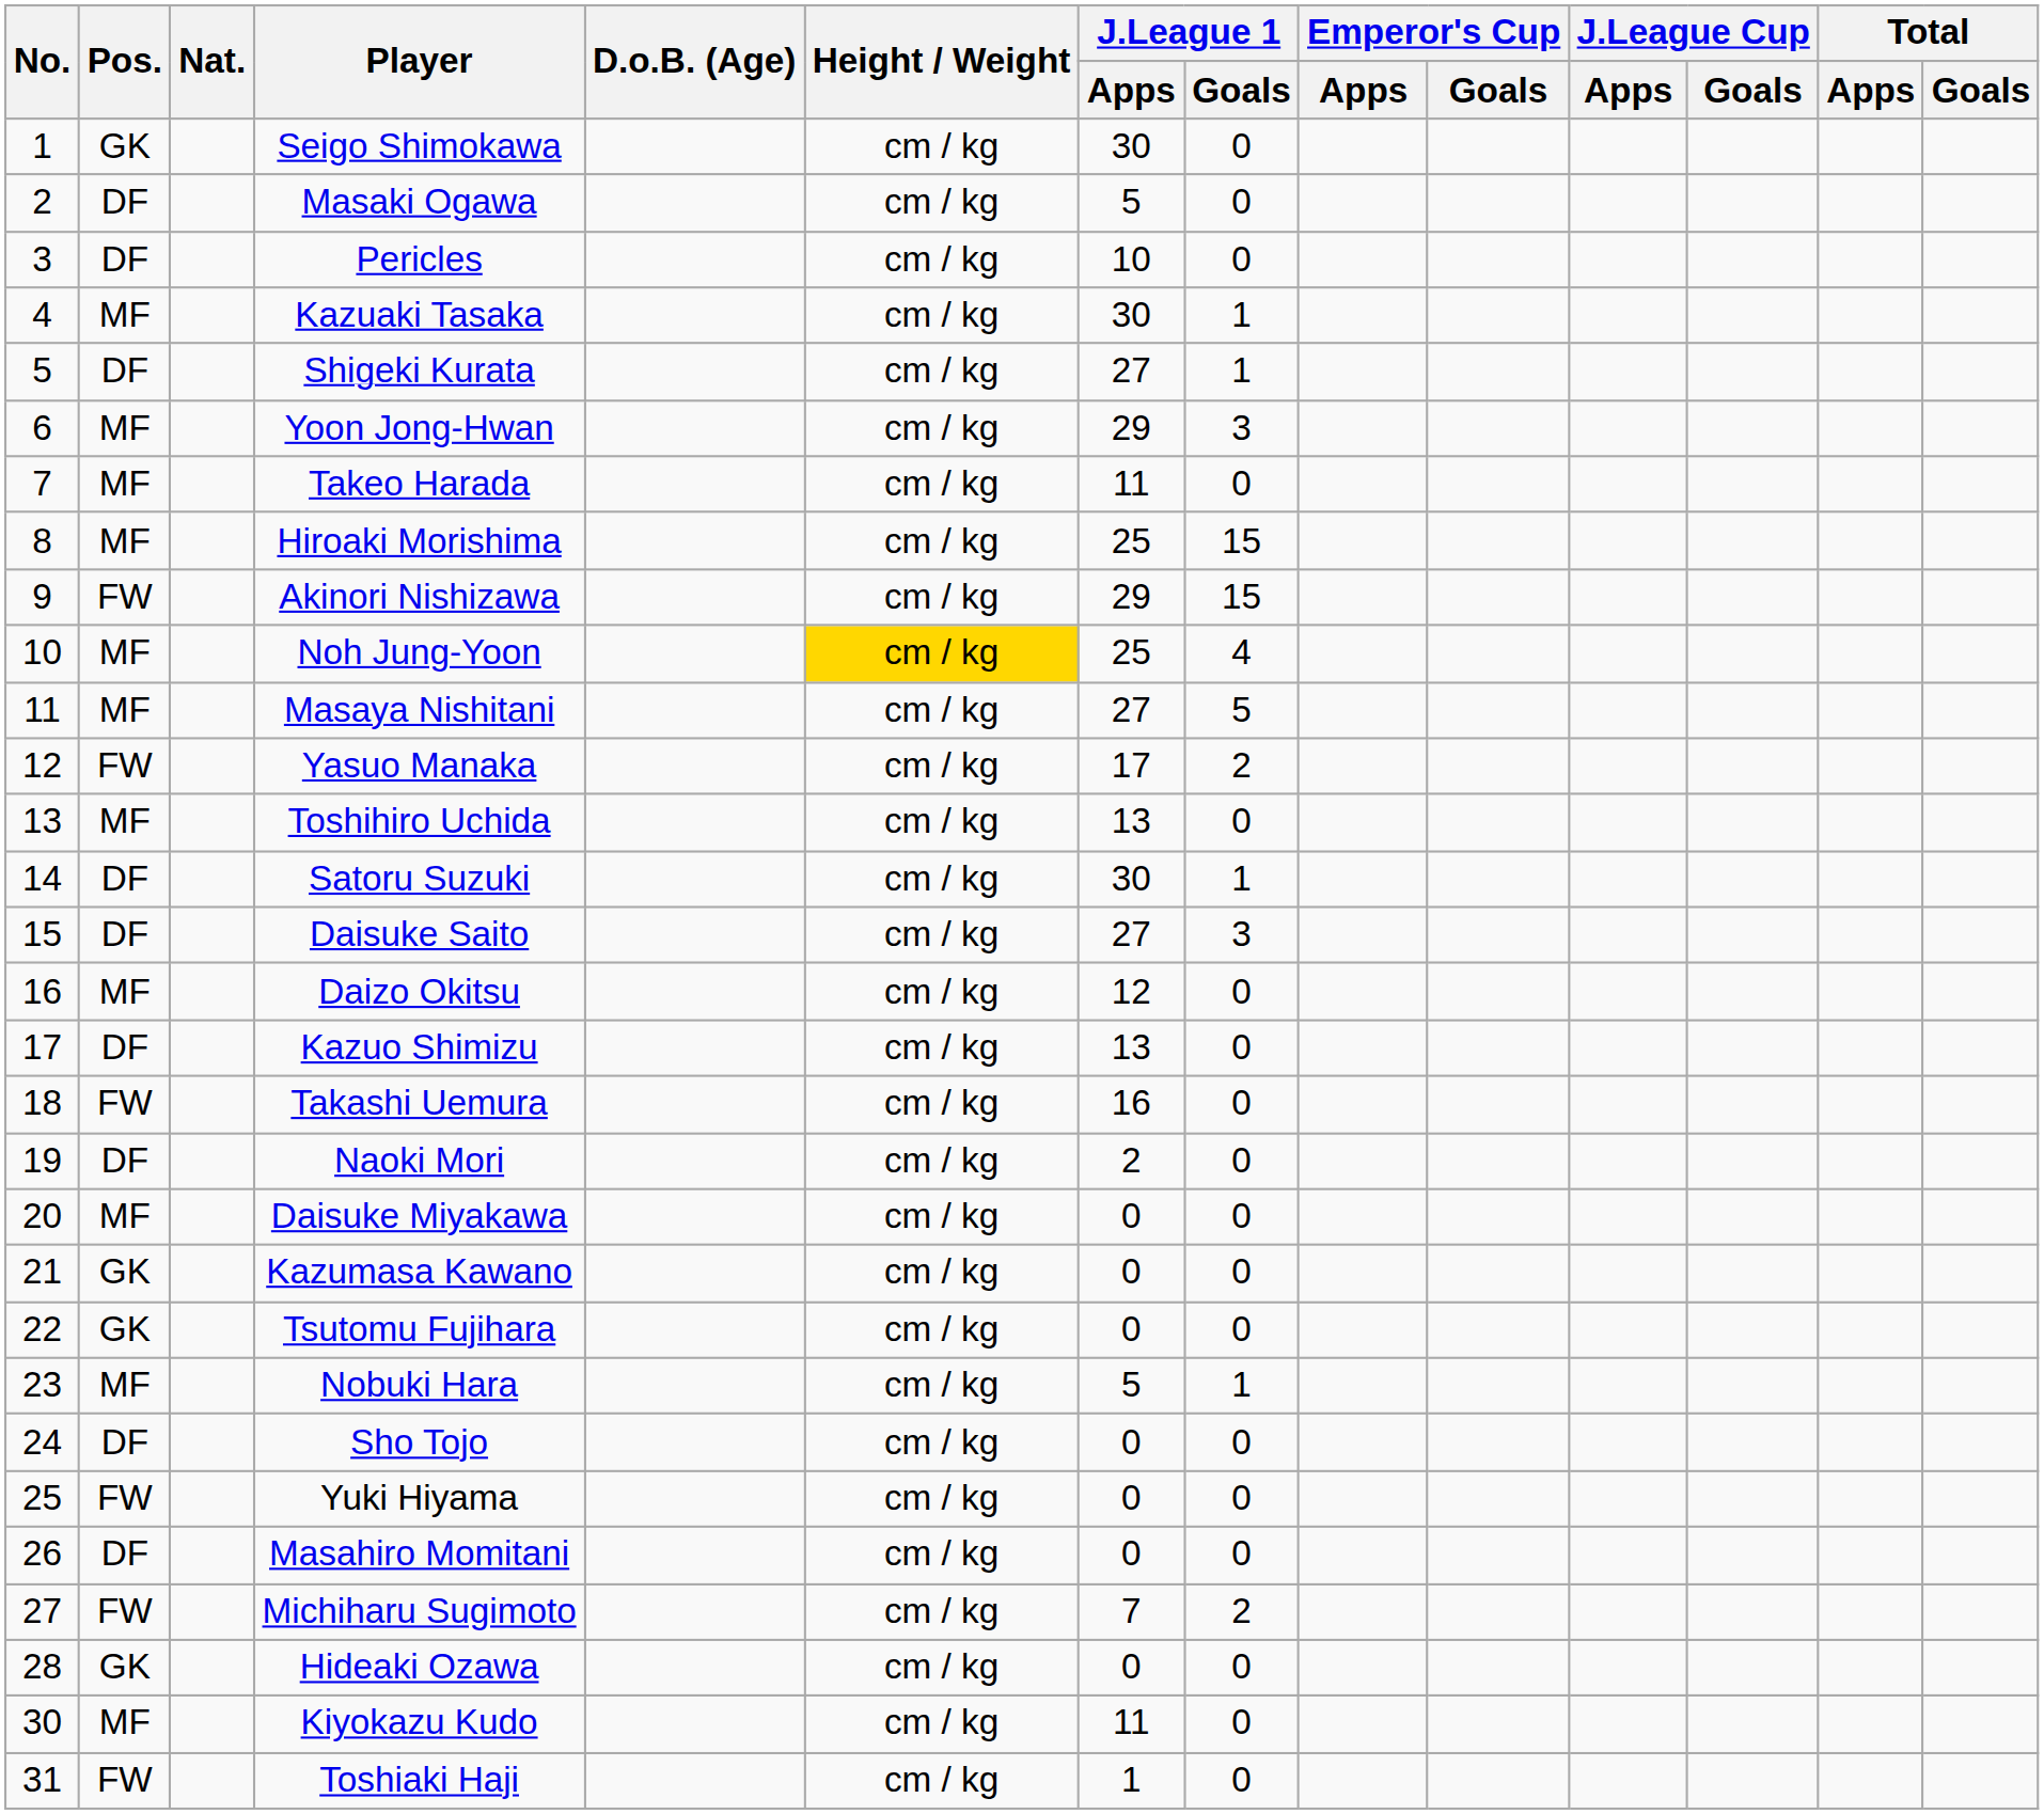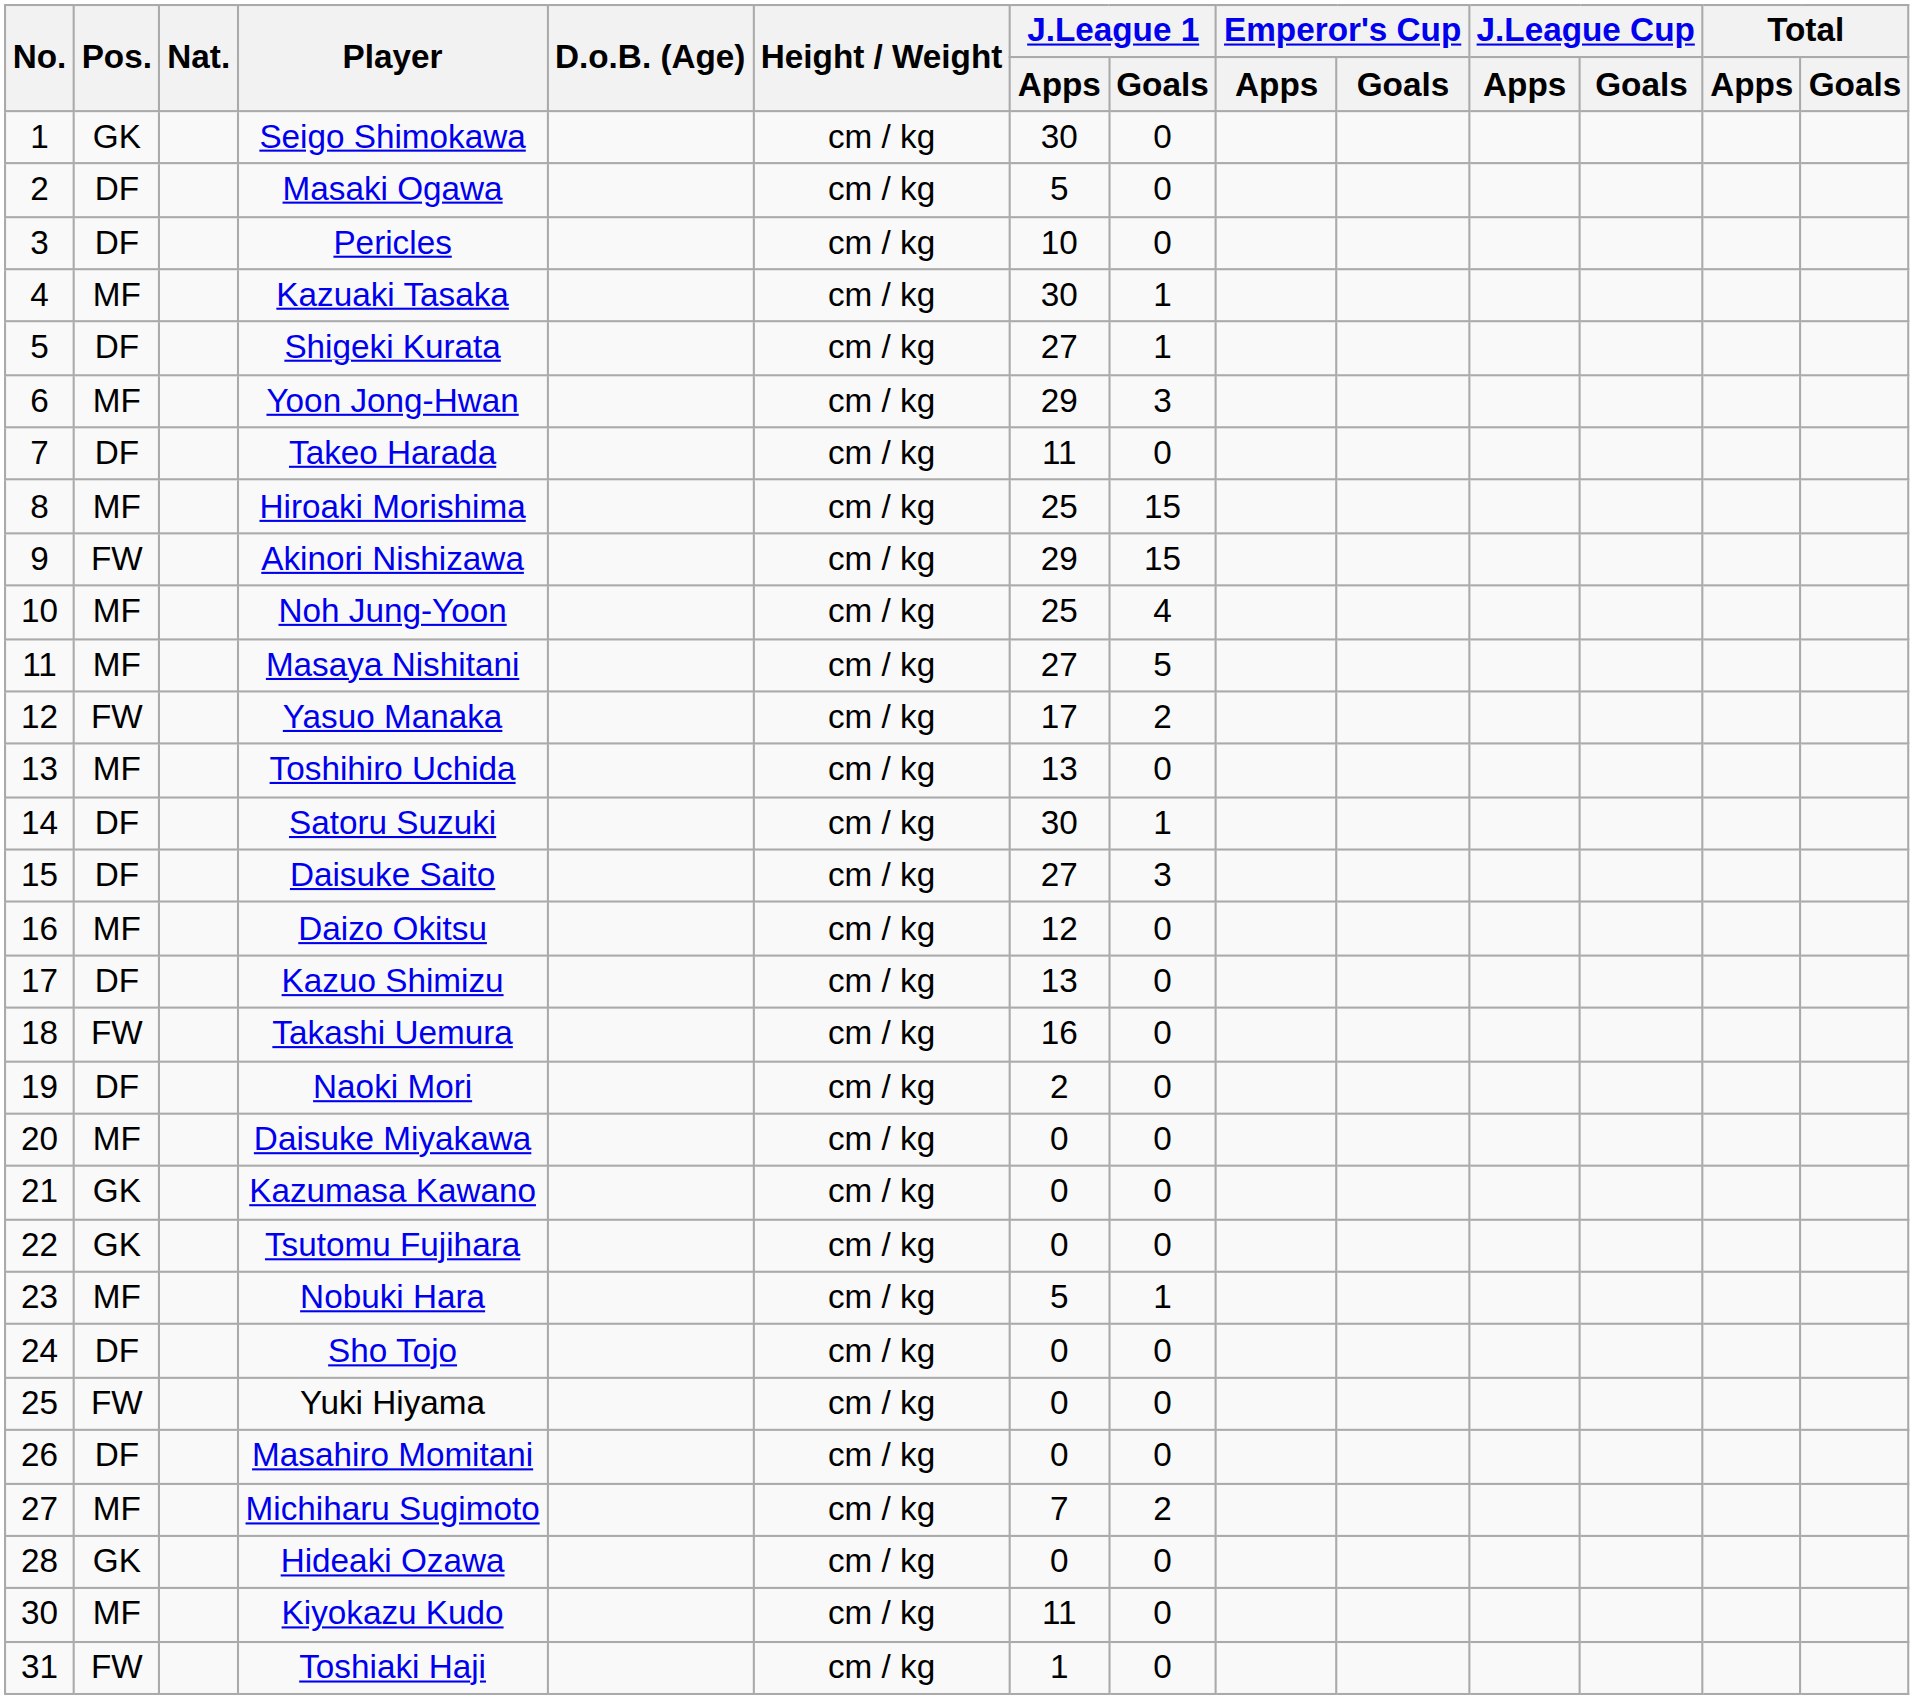Takeo Harada | Pos.: MF -> DF
Noh Jung-Yoon | Height / Weight: gold background -> no background
Michiharu Sugimoto | Pos.: FW -> MF
